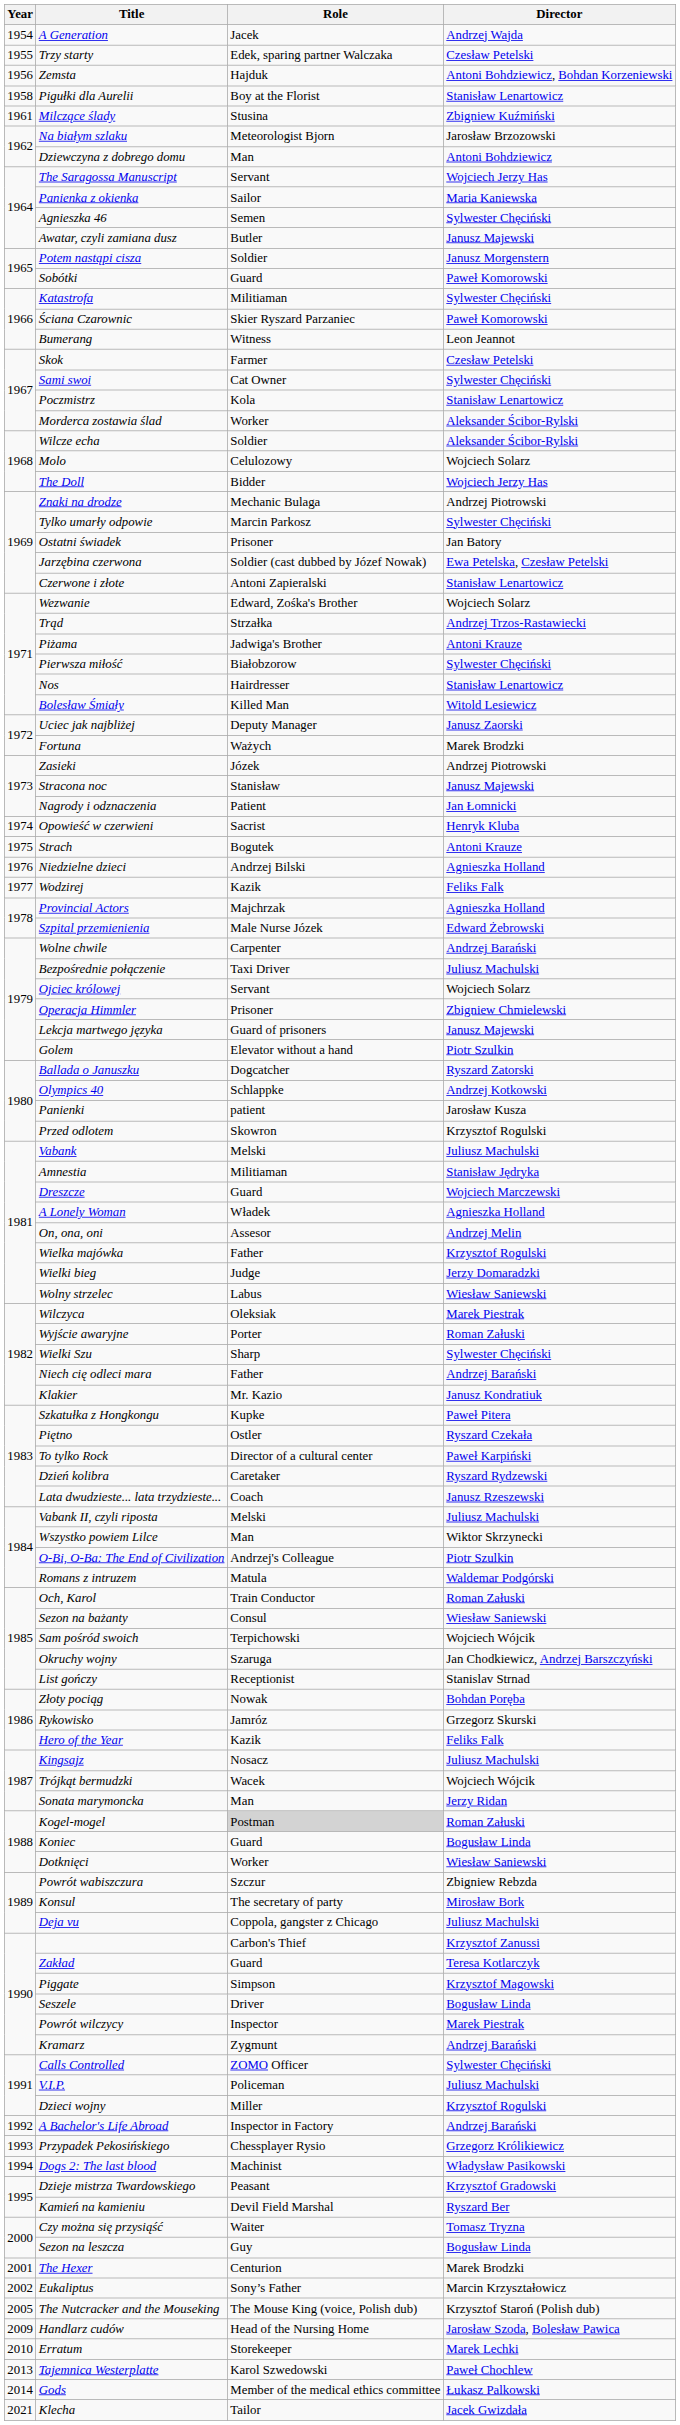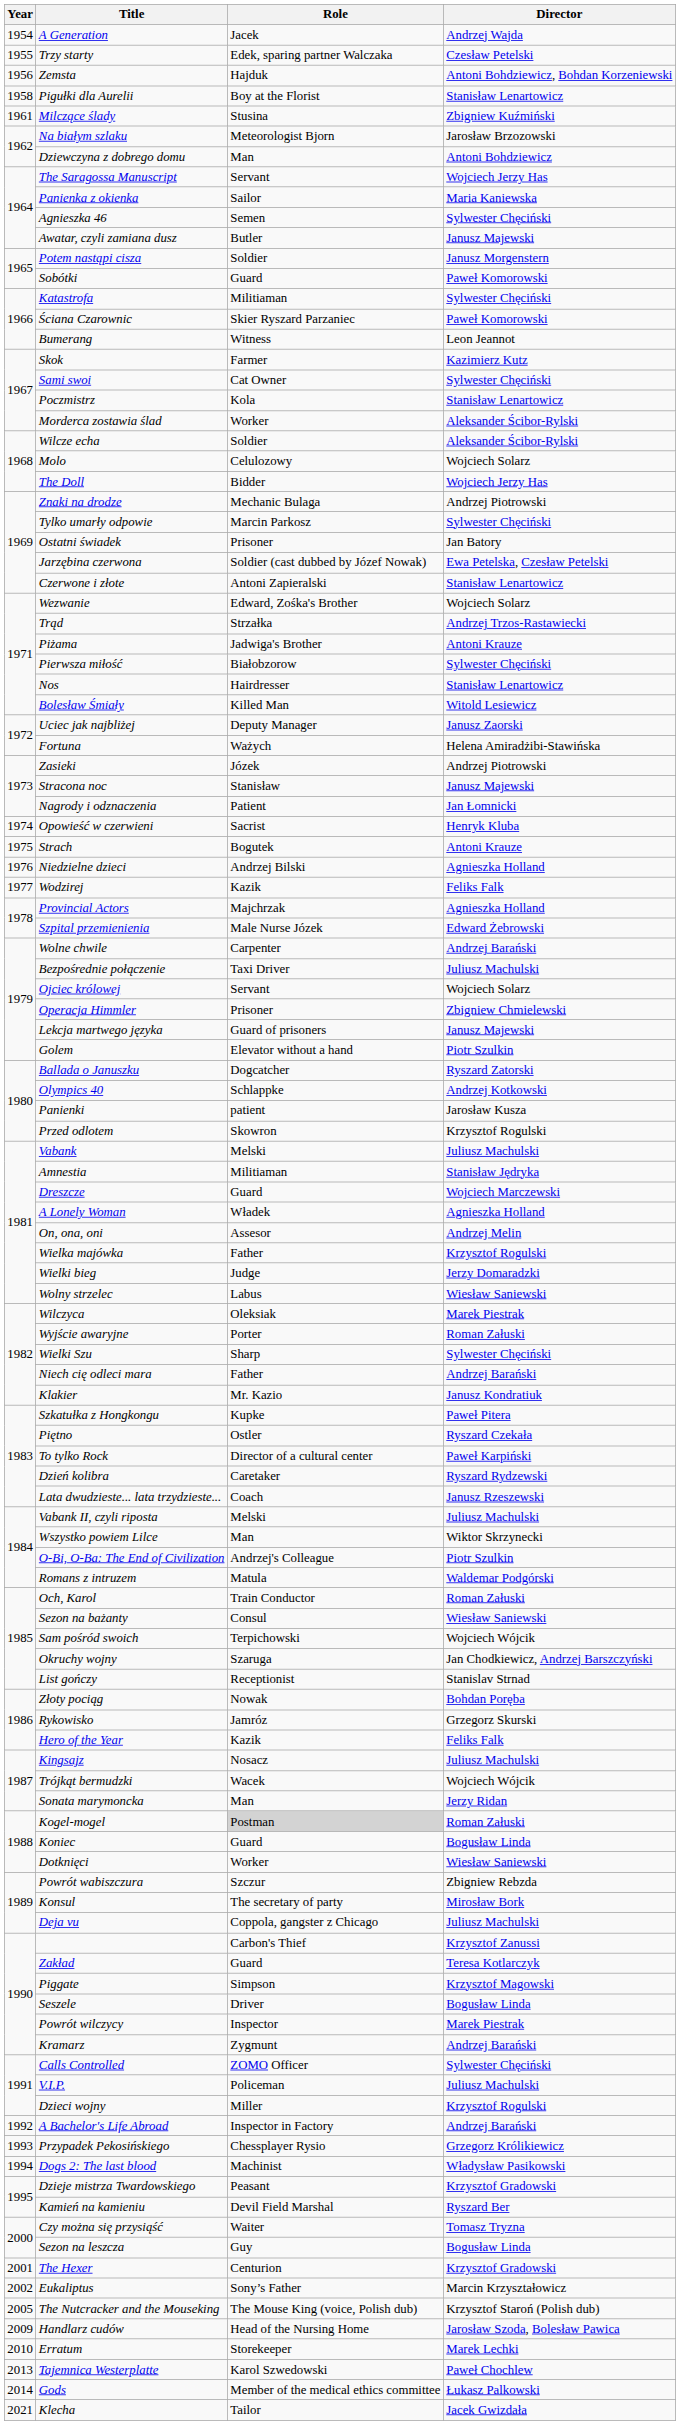Skok | Director: Czesław Petelski -> Kazimierz Kutz
Fortuna | Director: Marek Brodzki -> Helena Amiradżibi-Stawińska
The Hexer | Director: Marek Brodzki -> Krzysztof Gradowski
